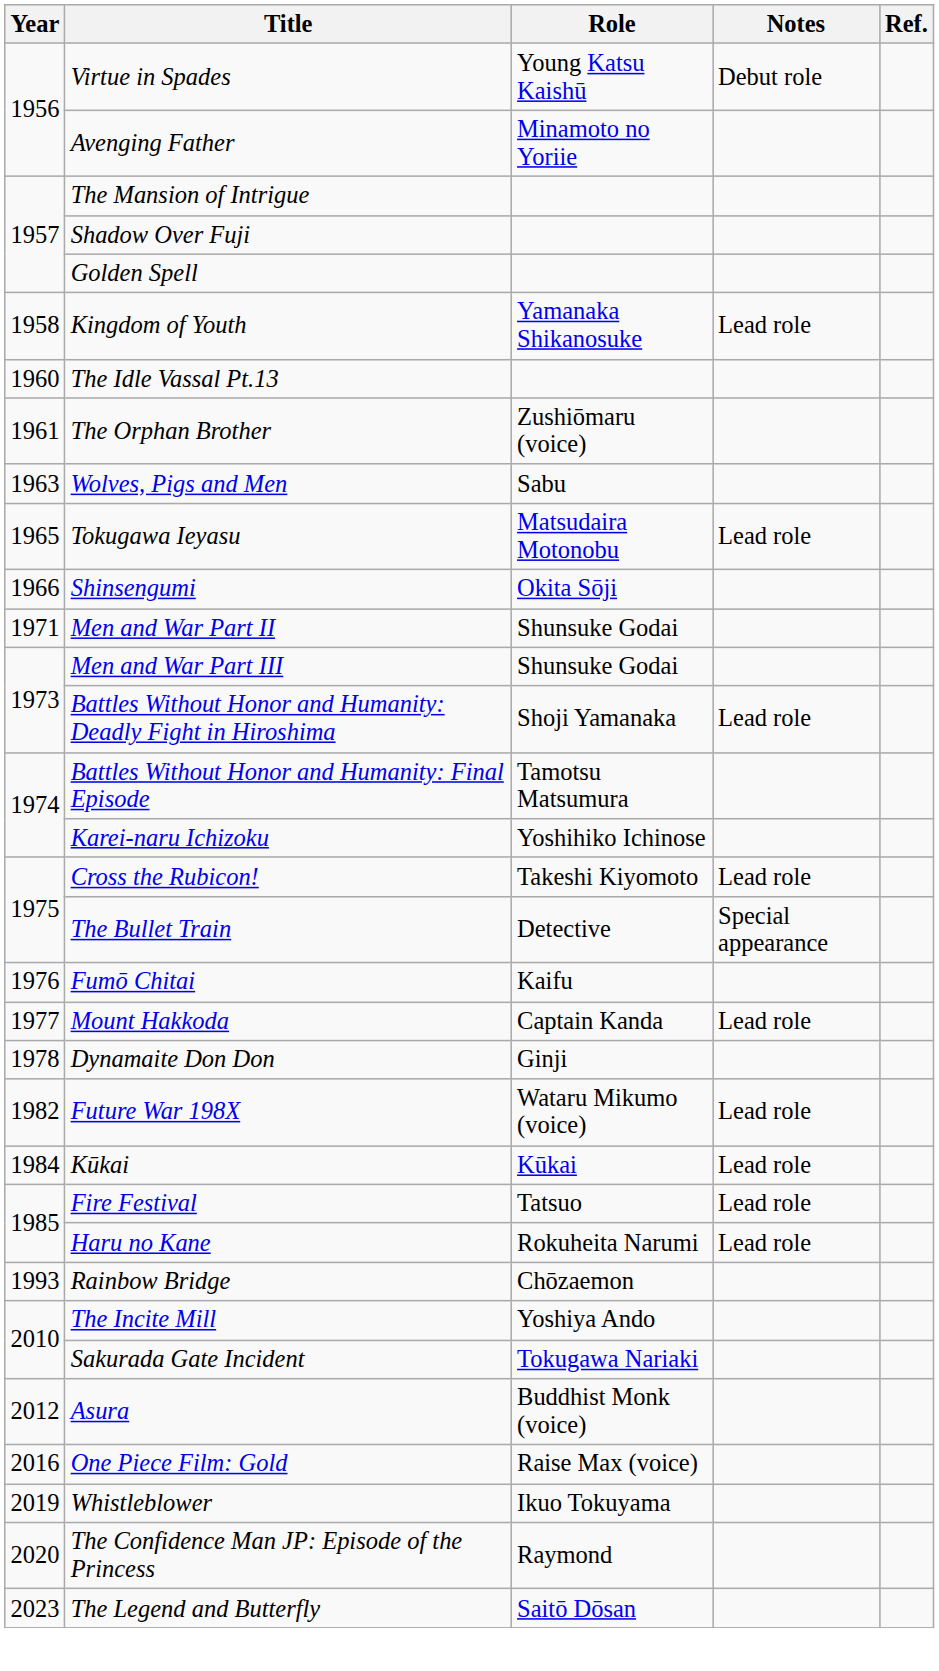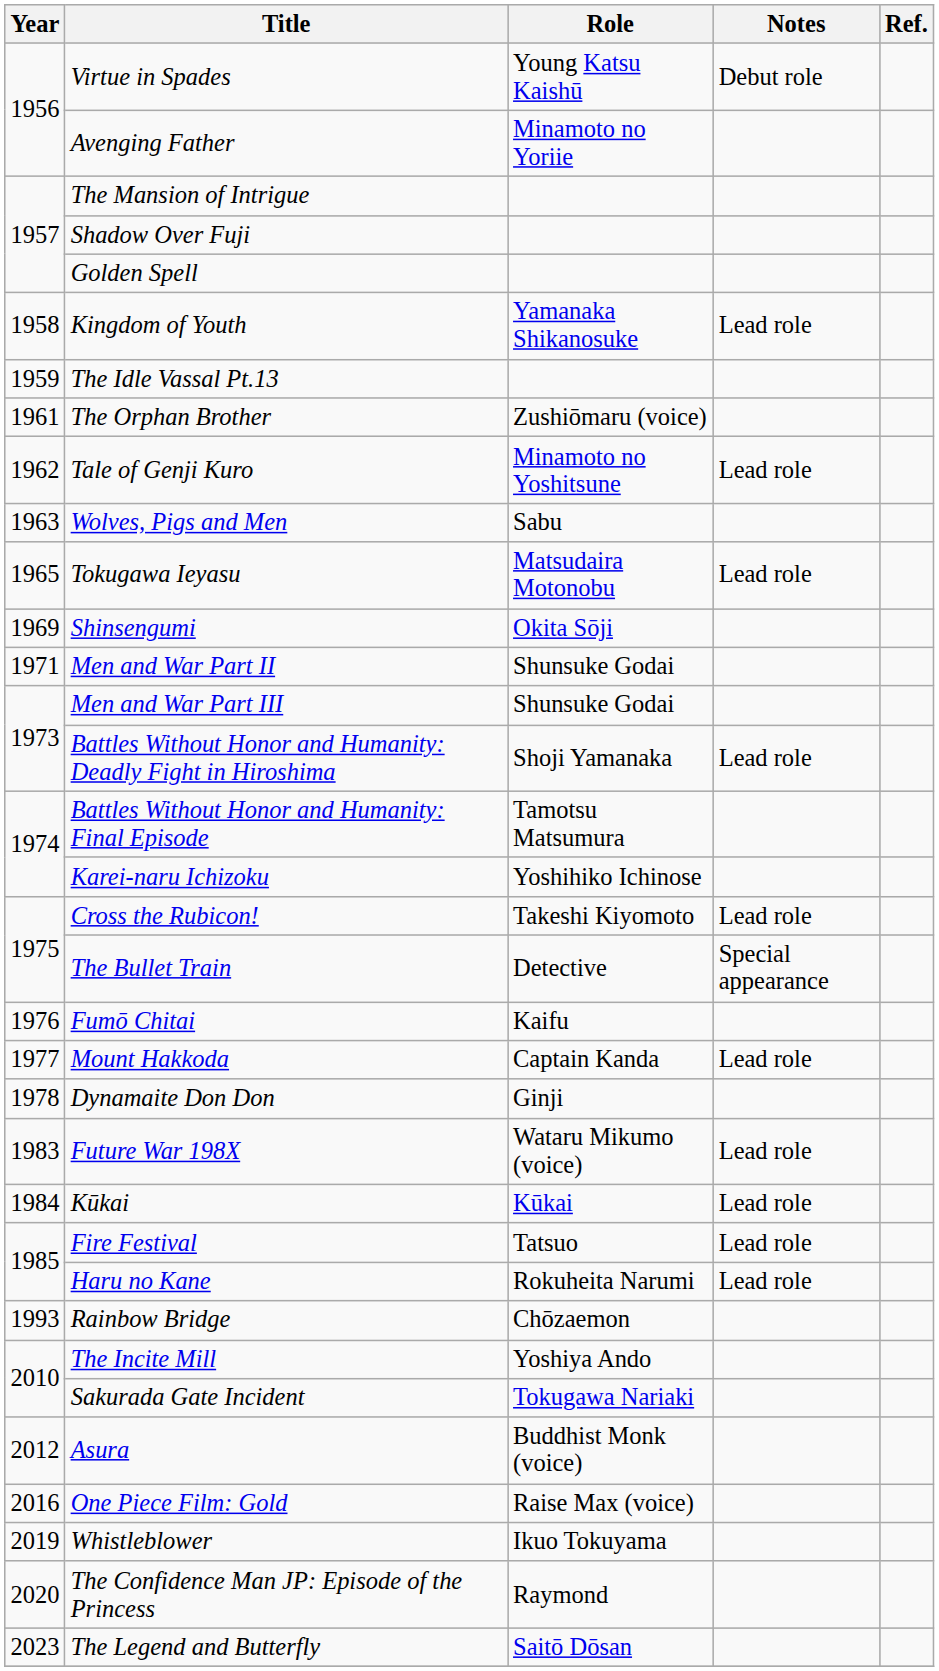The Idle Vassal Pt.13 | Year: 1960 -> 1959
+ row: 1962 | Tale of Genji Kuro | Minamoto no Yoshitsune | Lead role
Shinsengumi | Year: 1966 -> 1969
Future War 198X | Year: 1982 -> 1983
